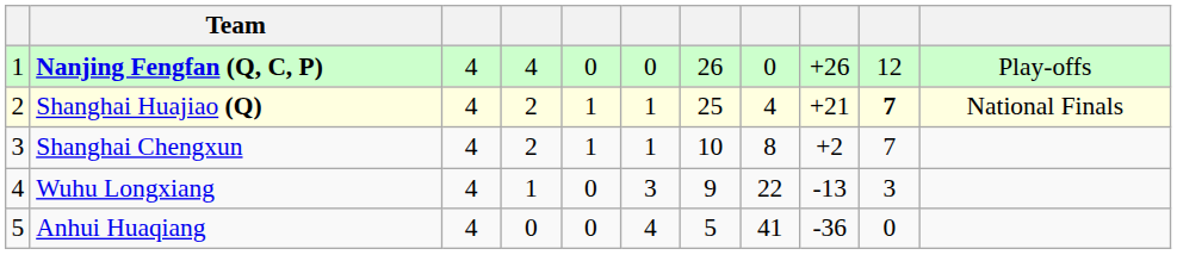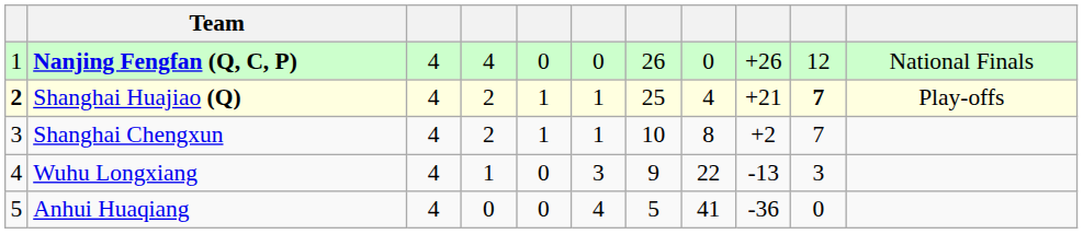Nanjing Fengfan (Q, C, P) | column 11: Play-offs -> National Finals
Shanghai Huajiao (Q) | column 1: normal -> bold
Shanghai Huajiao (Q) | column 11: National Finals -> Play-offs
